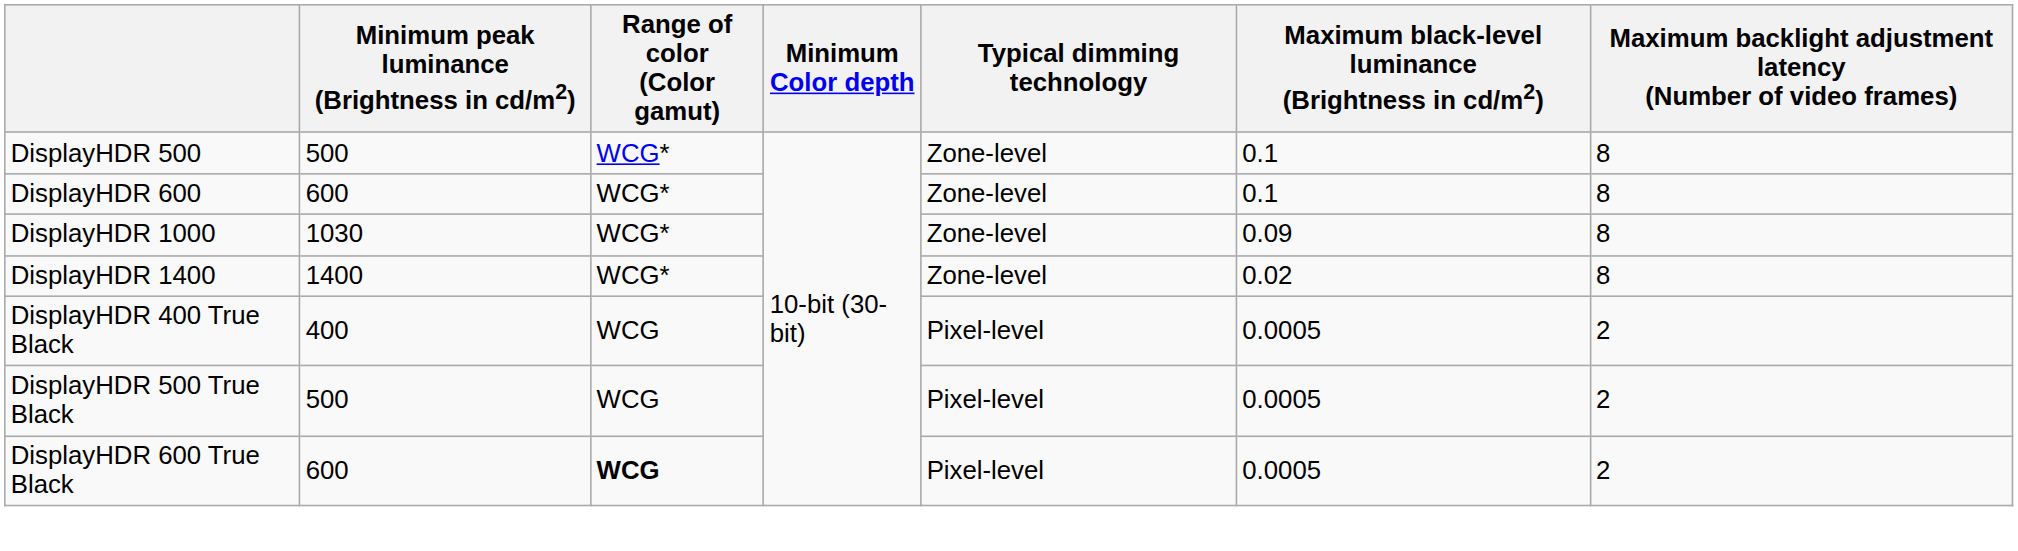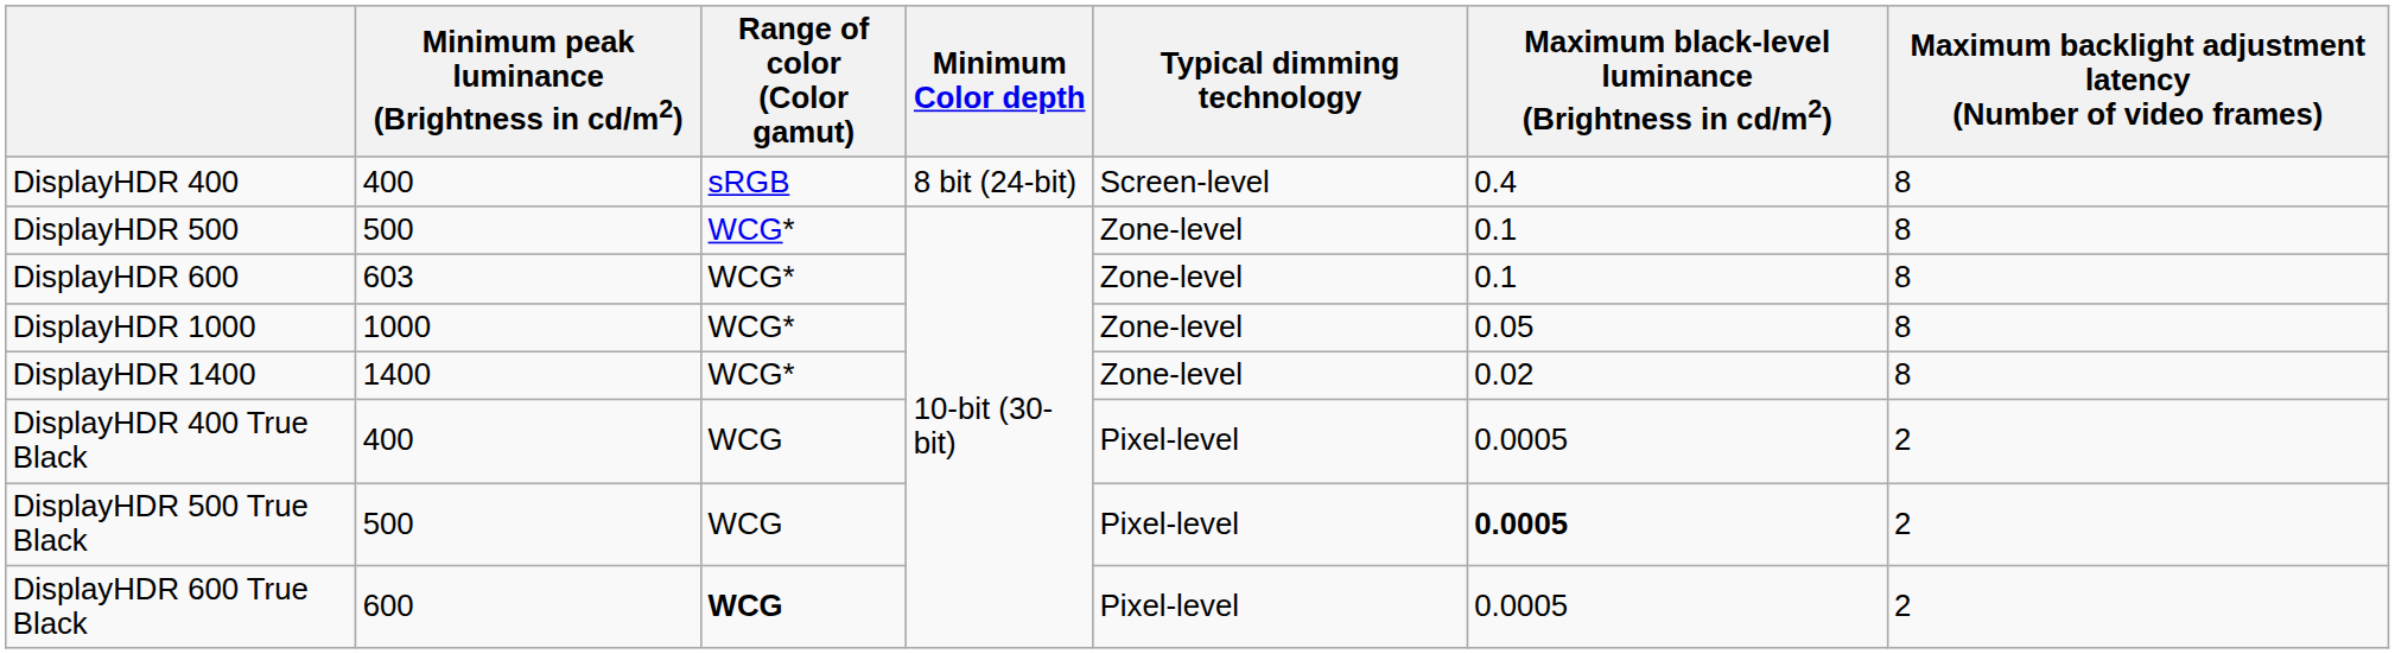+ row: DisplayHDR 400 | 400 | sRGB | 8 bit (24-bit) | Screen-level | 0.4 | 8
DisplayHDR 600 | Minimum peak luminance (Brightness in cd/m2): 600 -> 603
DisplayHDR 1000 | Minimum peak luminance (Brightness in cd/m2): 1030 -> 1000
DisplayHDR 1000 | Maximum black-level luminance (Brightness in cd/m2): 0.09 -> 0.05
DisplayHDR 500 True Black | Maximum black-level luminance (Brightness in cd/m2): normal -> bold
